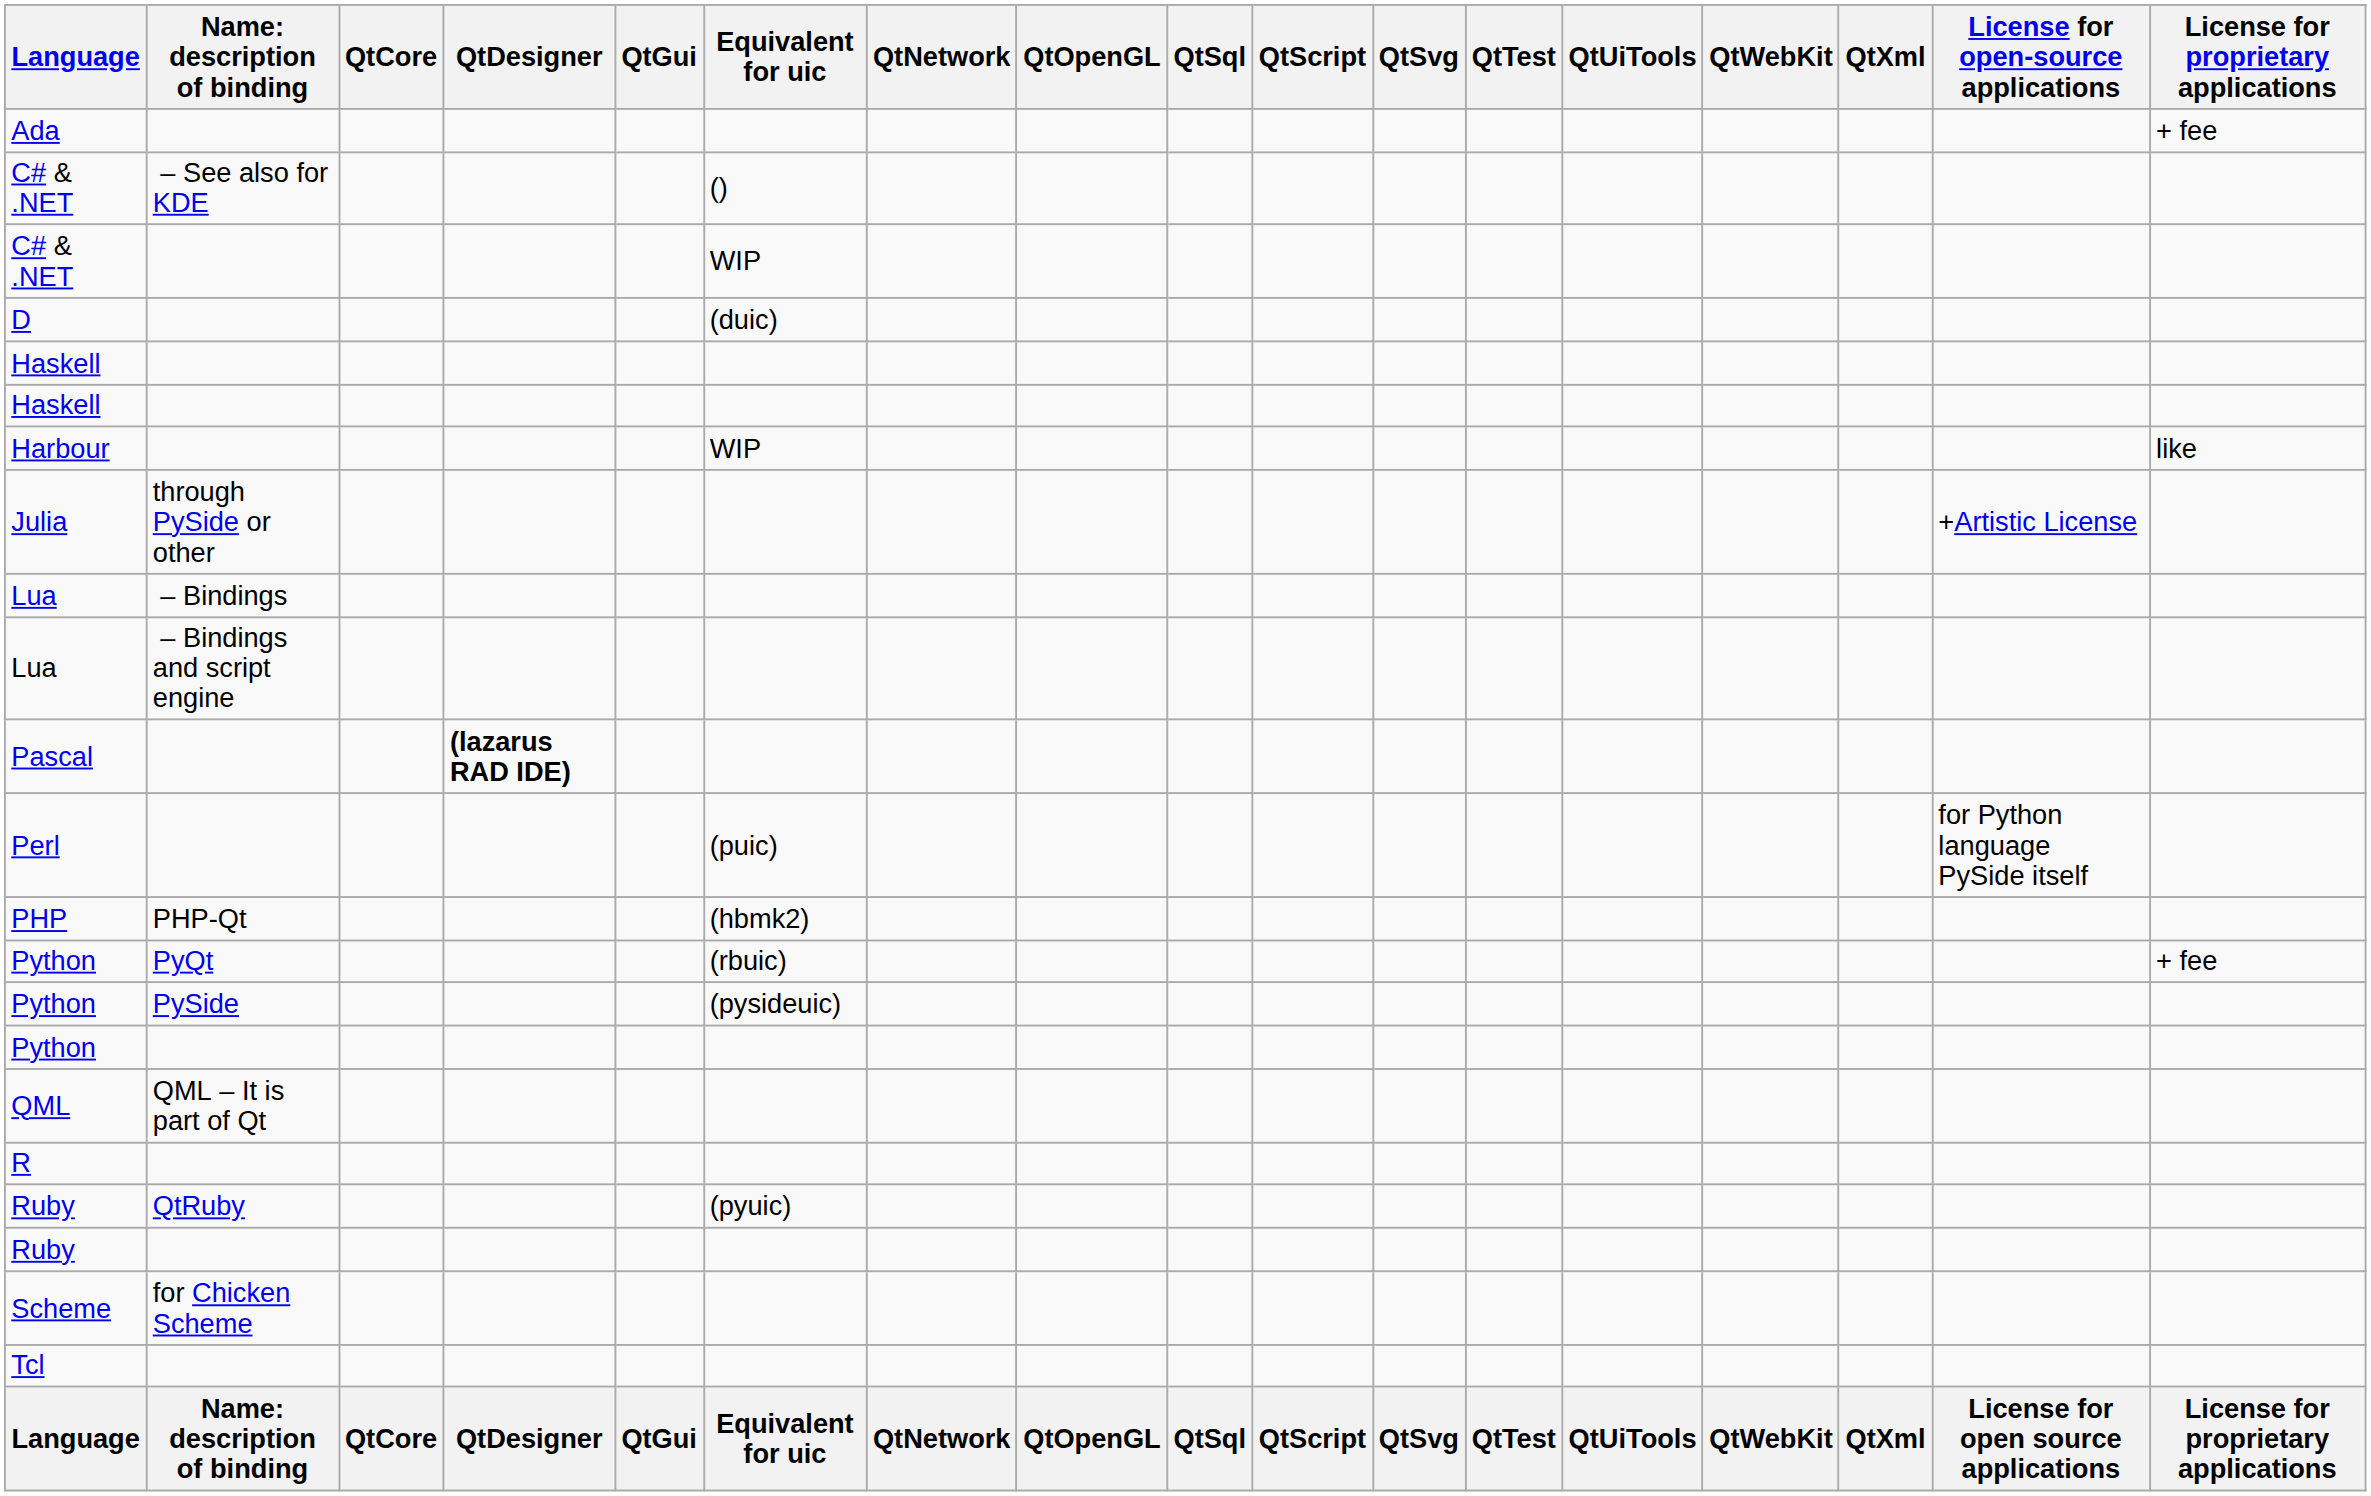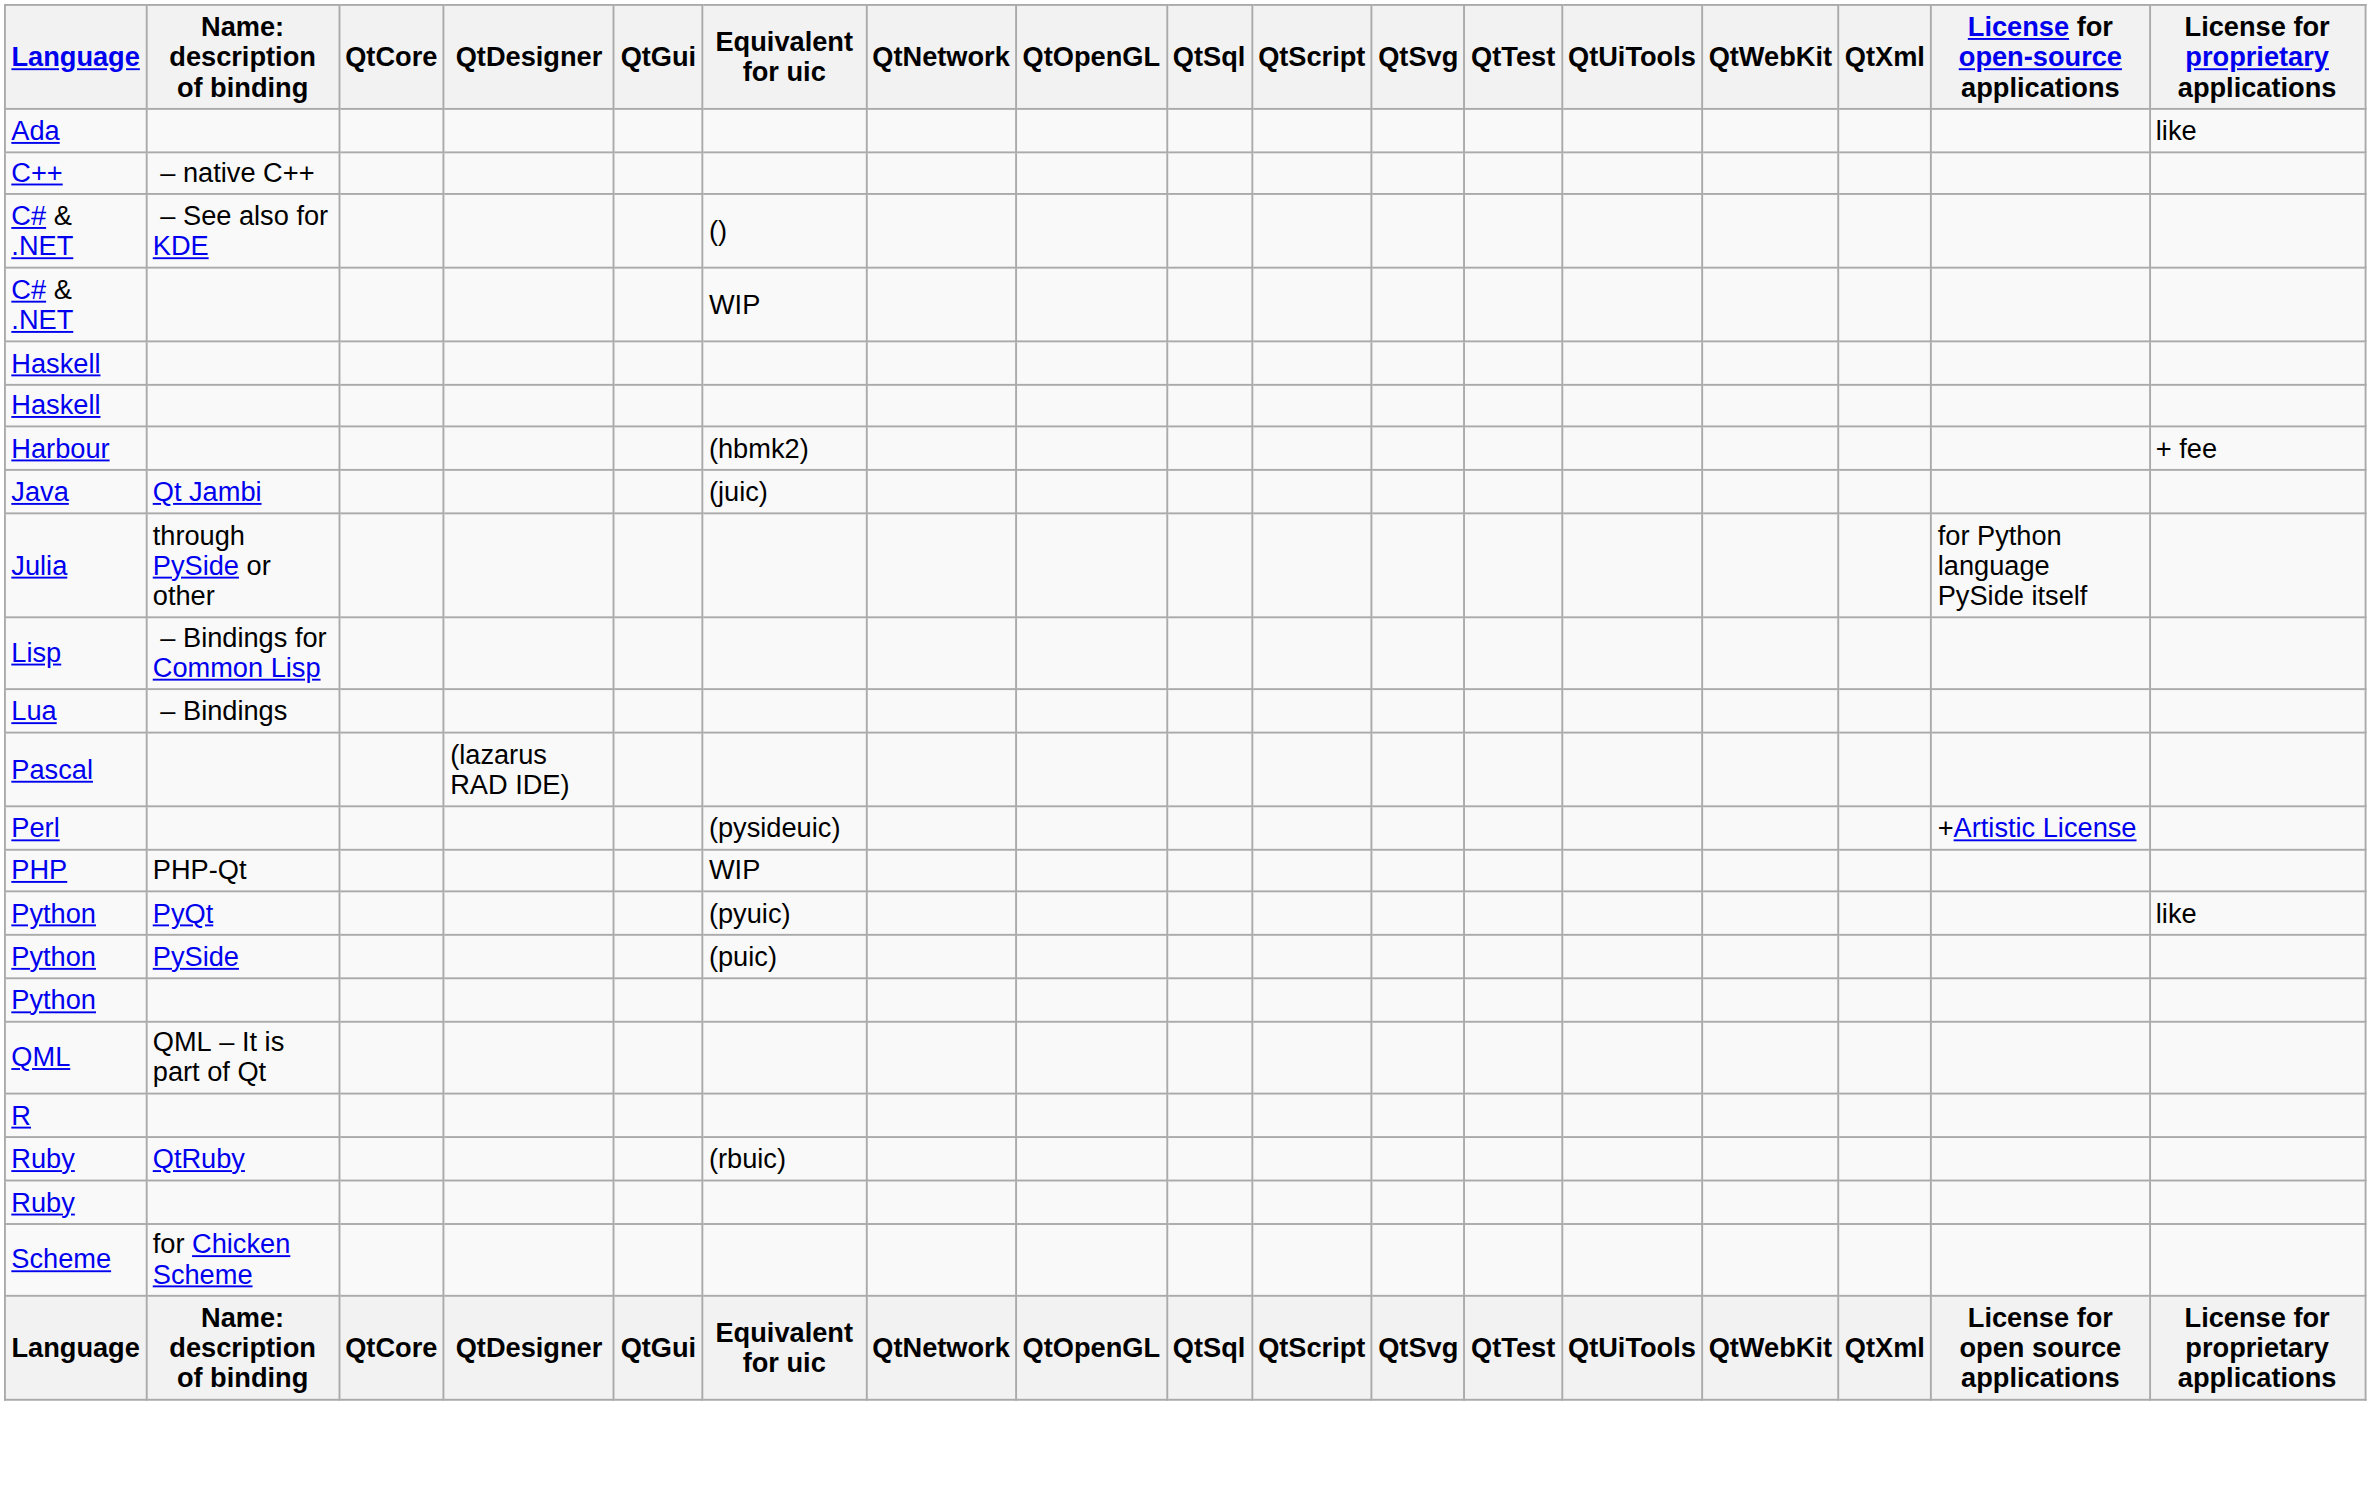Ada | License for proprietary applications: + fee -> like
+ row: C++ | – native C++
- row: D | (duic)
Harbour | Equivalent for uic: WIP -> (hbmk2)
Harbour | License for proprietary applications: like -> + fee
+ row: Java | Qt Jambi | (juic)
Julia | License for open-source applications: +Artistic License -> for Python language PySide itself
+ row: Lisp | – Bindings for Common Lisp
- row: Lua | – Bindings and script engine
Pascal | QtDesigner: bold -> normal
Perl | Equivalent for uic: (puic) -> (pysideuic)
Perl | License for open-source applications: for Python language PySide itself -> +Artistic License
PHP | Equivalent for uic: (hbmk2) -> WIP
Python / PyQt | Equivalent for uic: (rbuic) -> (pyuic)
Python / PyQt | License for proprietary applications: + fee -> like
Python / PySide | Equivalent for uic: (pysideuic) -> (puic)
Ruby / QtRuby | Equivalent for uic: (pyuic) -> (rbuic)
- row: Tcl
